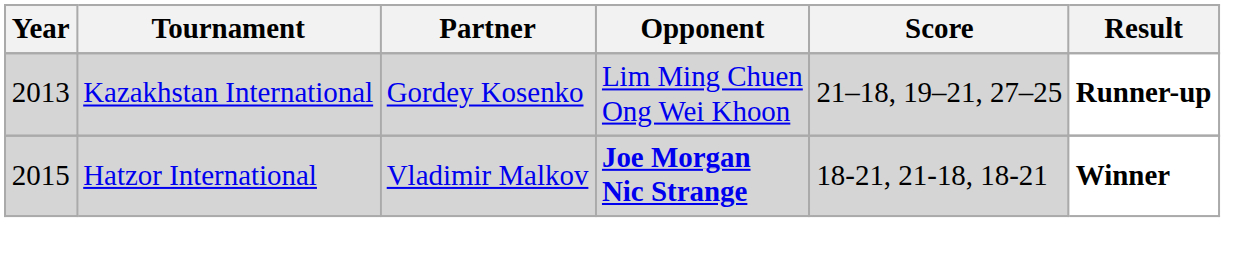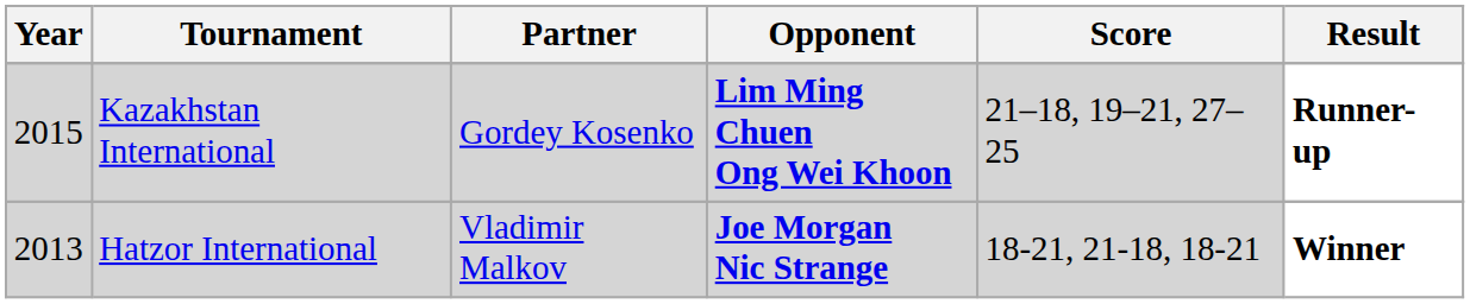Kazakhstan International | Year: 2013 -> 2015
Kazakhstan International | Opponent: normal -> bold
Hatzor International | Year: 2015 -> 2013
